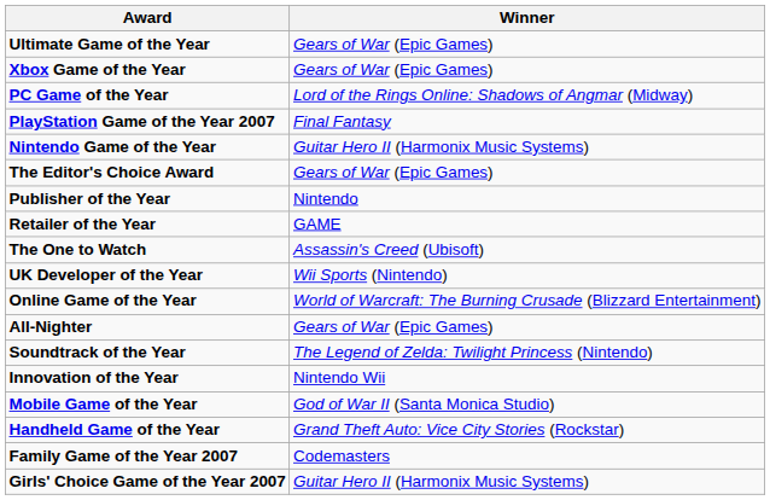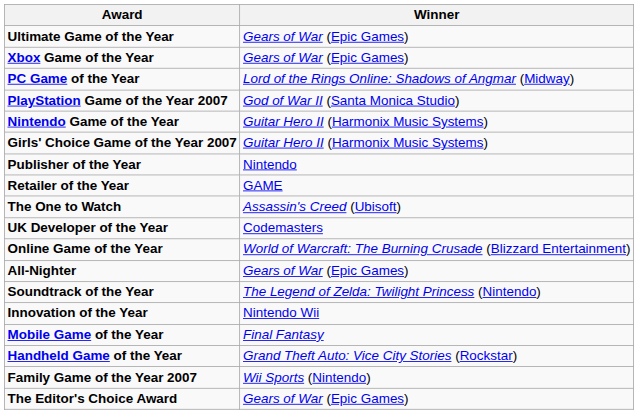PlayStation Game of the Year 2007 | Winner: Final Fantasy -> God of War II (Santa Monica Studio)
rows swapped: The Editor's Choice Award <-> Girls' Choice Game of the Year 2007
UK Developer of the Year | Winner: Wii Sports (Nintendo) -> Codemasters
Mobile Game of the Year | Winner: God of War II (Santa Monica Studio) -> Final Fantasy
Family Game of the Year 2007 | Winner: Codemasters -> Wii Sports (Nintendo)
